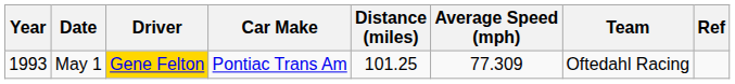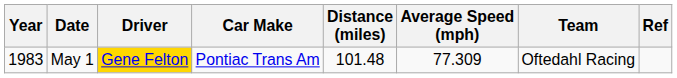May 1 | Year: 1993 -> 1983
May 1 | Distance (miles): 101.25 -> 101.48
